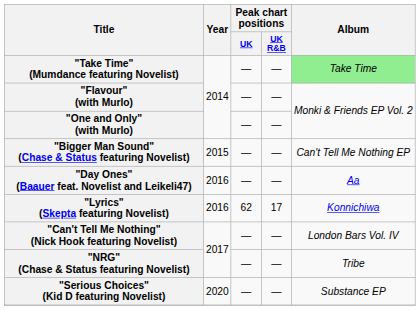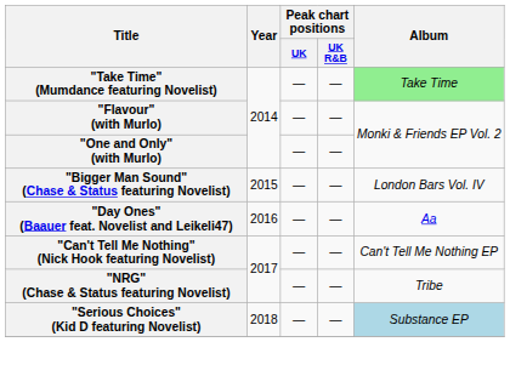"Bigger Man Sound" (Chase & Status featuring Novelist) | Album: Can't Tell Me Nothing EP -> London Bars Vol. IV
- row: "Lyrics" (Skepta featuring Novelist) | 2016 | 62 | 17 | Konnichiwa
"Can't Tell Me Nothing" (Nick Hook featuring Novelist) | Album: London Bars Vol. IV -> Can't Tell Me Nothing EP
"Serious Choices" (Kid D featuring Novelist) | Year: 2020 -> 2018
"Serious Choices" (Kid D featuring Novelist) | Album: no background -> lightblue background
